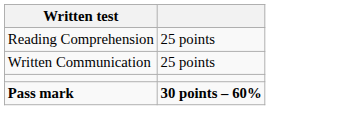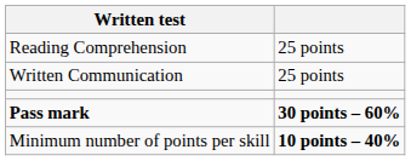+ row: Minimum number of points per skill | 10 points – 40%
